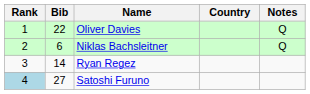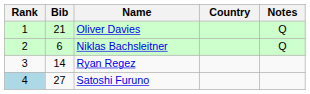Oliver Davies | Bib: 22 -> 21
